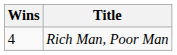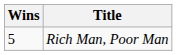Rich Man, Poor Man | Wins: 4 -> 5
